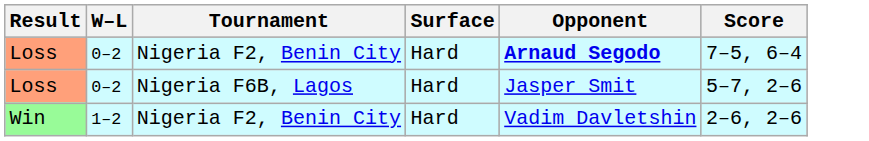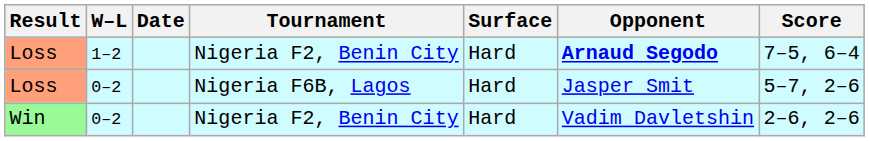+ column: Date
Loss / Nigeria F2, Benin City | W–L: 0–2 -> 1–2
Win | W–L: 1–2 -> 0–2
